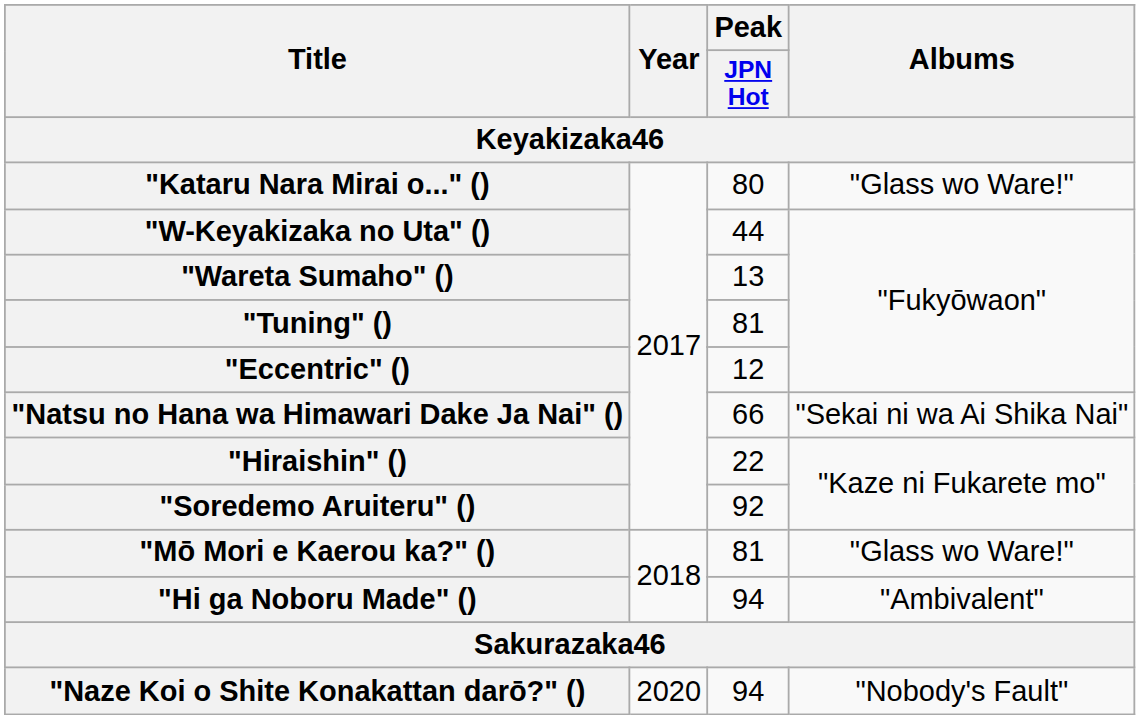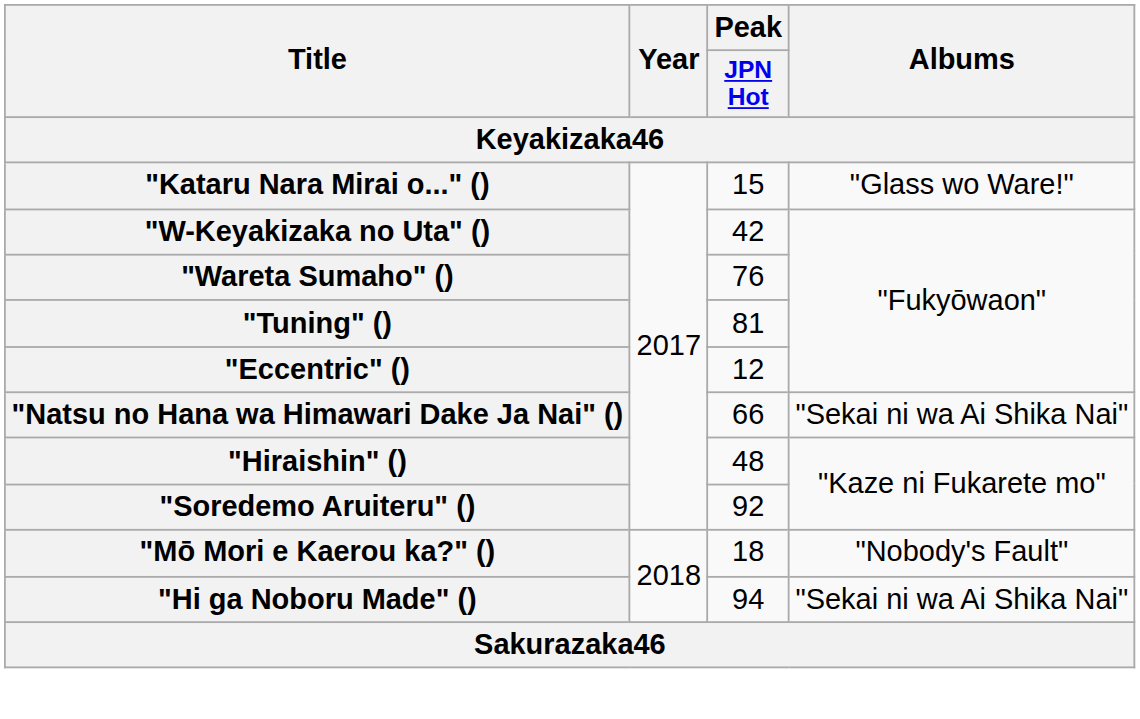"Kataru Nara Mirai o..." () | Peak / JPN Hot: 80 -> 15
"W-Keyakizaka no Uta" () | Peak / JPN Hot: 44 -> 42
"Wareta Sumaho" () | Peak / JPN Hot: 13 -> 76
"Hiraishin" () | Peak / JPN Hot: 22 -> 48
"Mō Mori e Kaerou ka?" () | Peak / JPN Hot: 81 -> 18
"Mō Mori e Kaerou ka?" () | Albums: "Glass wo Ware!" -> "Nobody's Fault"
"Hi ga Noboru Made" () | Albums: "Ambivalent" -> "Sekai ni wa Ai Shika Nai"
- row: "Naze Koi o Shite Konakattan darō?" () | 2020 | 94 | "Nobody's Fault"
